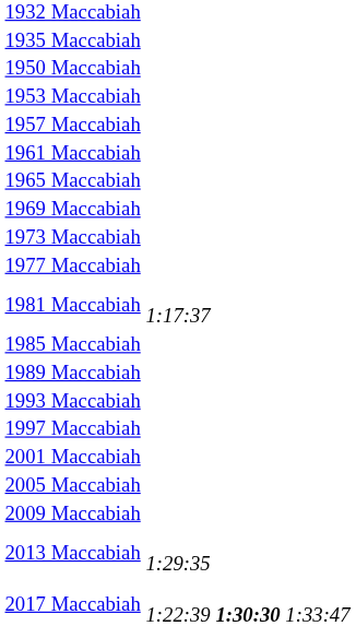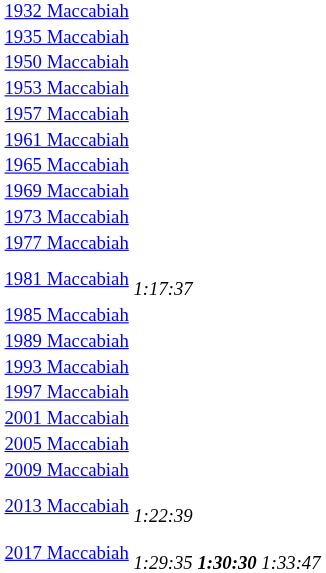2013 Maccabiah | column 2: 1:29:35 -> 1:22:39
2017 Maccabiah | column 2: 1:22:39 -> 1:29:35
